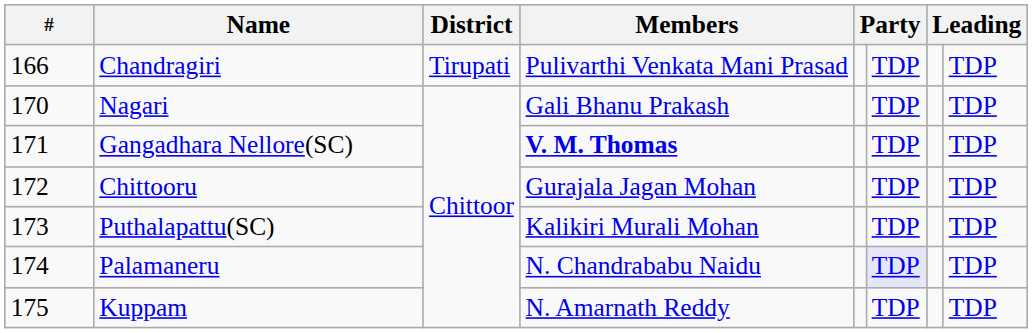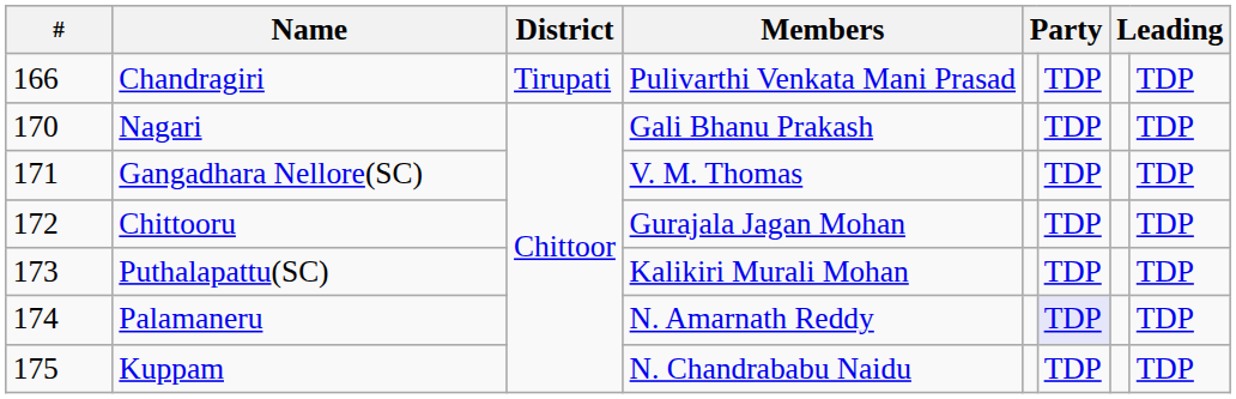Gangadhara Nellore(SC) | Members: bold -> normal
Palamaneru | Members: N. Chandrababu Naidu -> N. Amarnath Reddy
Kuppam | Members: N. Amarnath Reddy -> N. Chandrababu Naidu
